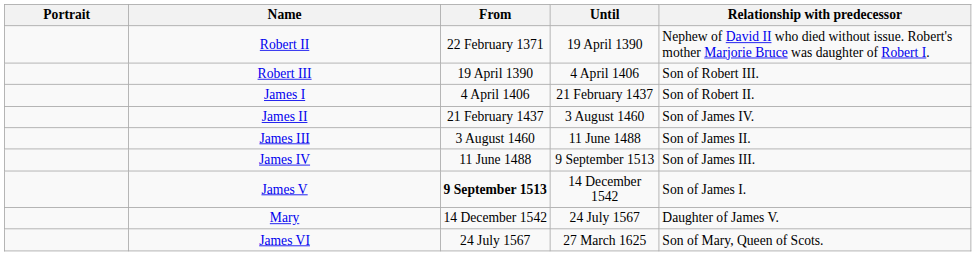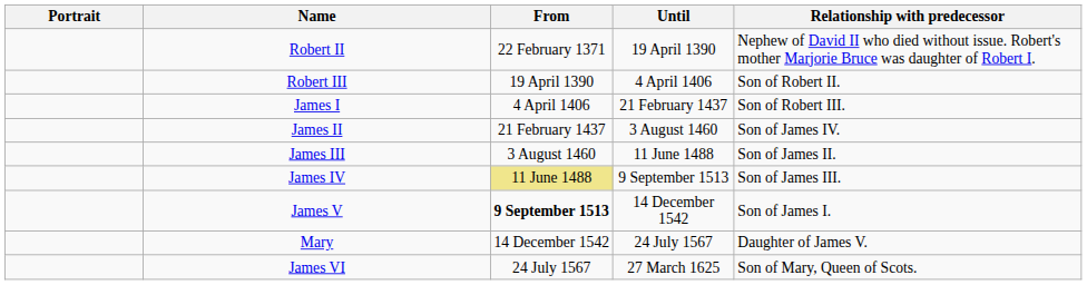Robert III | Relationship with predecessor: Son of Robert III. -> Son of Robert II.
James I | Relationship with predecessor: Son of Robert II. -> Son of Robert III.
James IV | From: no background -> khaki background
